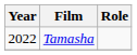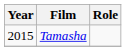Tamasha | Year: 2022 -> 2015
